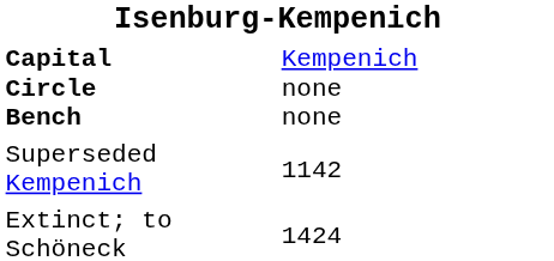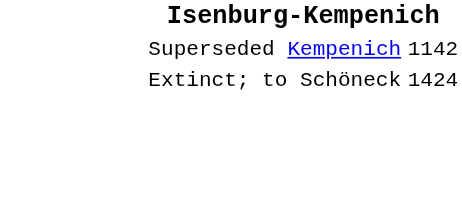- row: Capital Circle Bench | Kempenich none none
